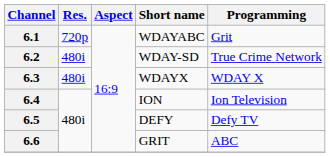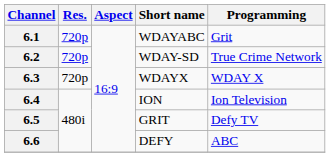6.2 | Res.: 480i -> 720p
6.3 | Res.: 480i -> 720p
6.5 | Short name: DEFY -> GRIT
6.6 | Short name: GRIT -> DEFY
